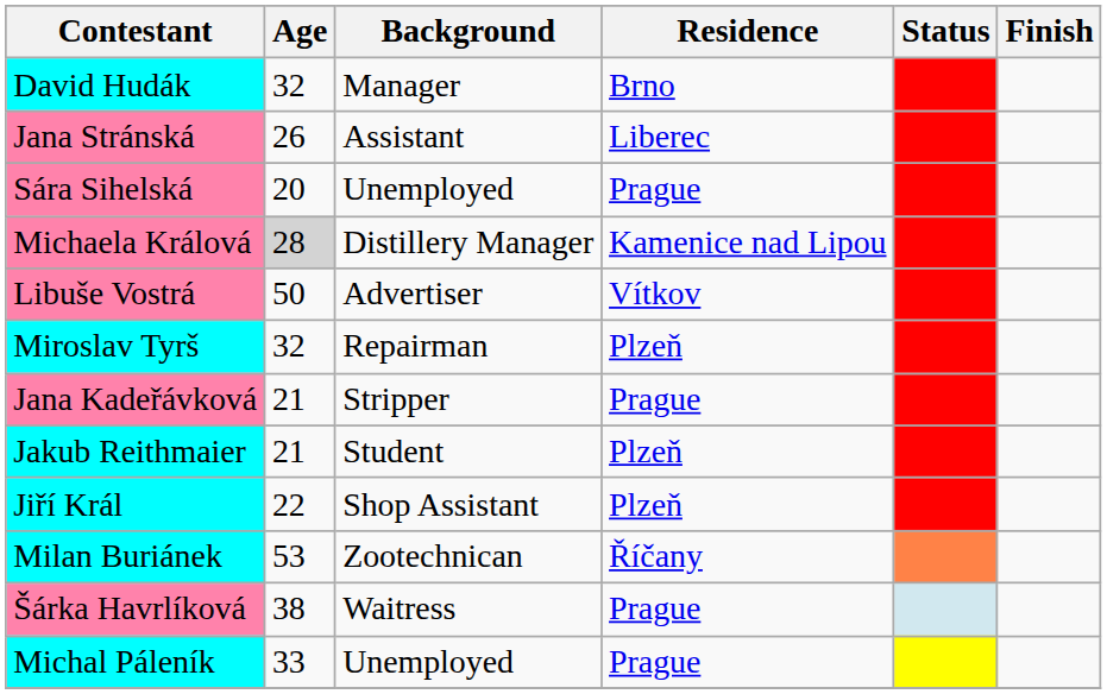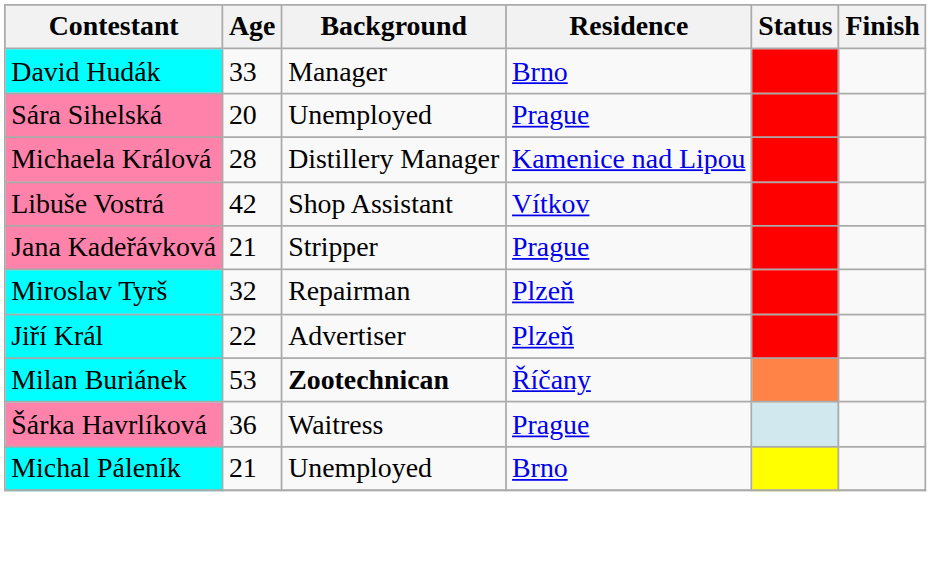David Hudák | Age: 32 -> 33
- row: Jana Stránská | 26 | Assistant | Liberec
Michaela Králová | Age: lightgrey background -> no background
Libuše Vostrá | Age: 50 -> 42
Libuše Vostrá | Background: Advertiser -> Shop Assistant
rows swapped: Jana Kadeřávková <-> Miroslav Tyrš
- row: Jakub Reithmaier | 21 | Student | Plzeň
Jiří Král | Background: Shop Assistant -> Advertiser
Milan Buriánek | Background: normal -> bold
Šárka Havrlíková | Age: 38 -> 36
Michal Páleník | Age: 33 -> 21
Michal Páleník | Residence: Prague -> Brno
